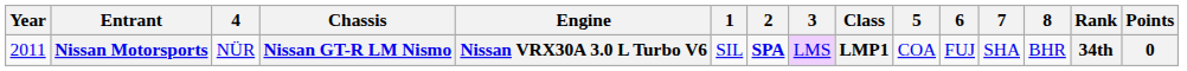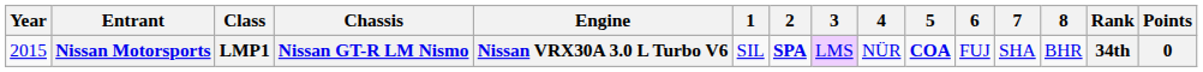columns swapped: Class <-> 4
Nissan Motorsports | Year: 2011 -> 2015
Nissan Motorsports | 5: normal -> bold
